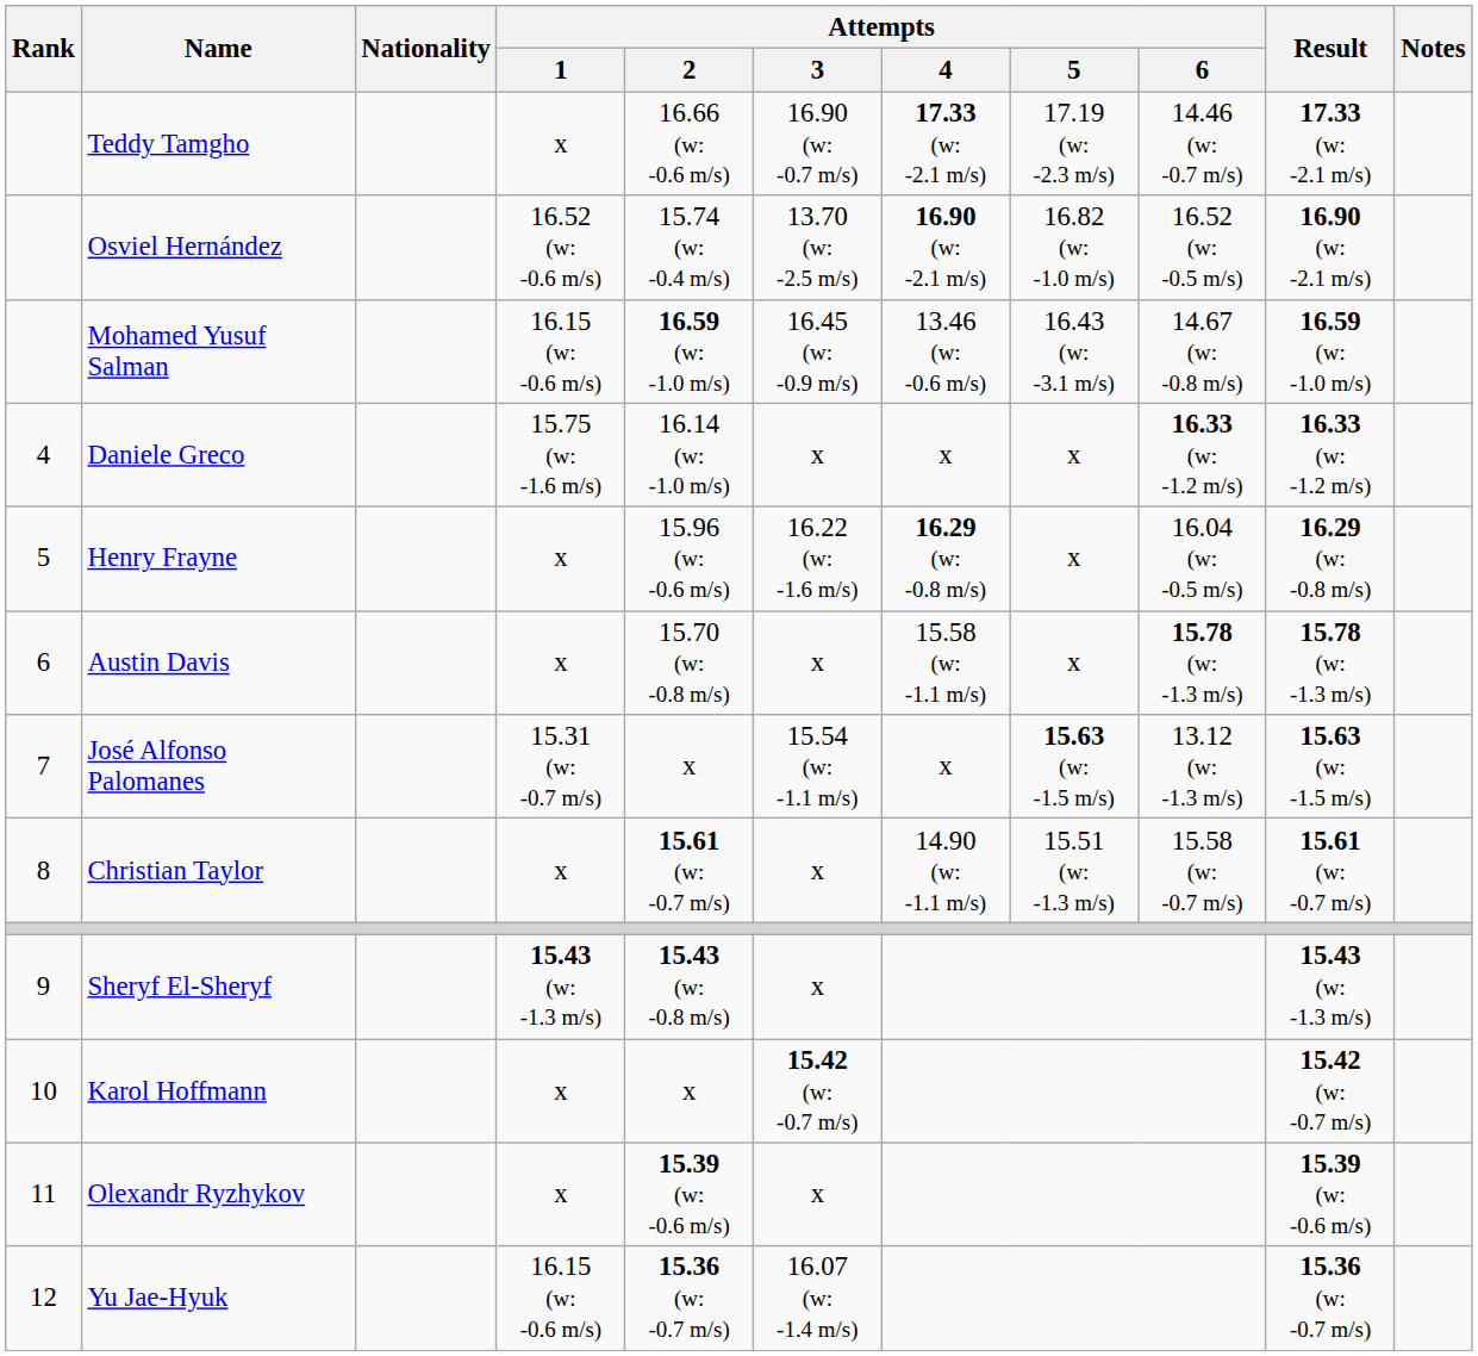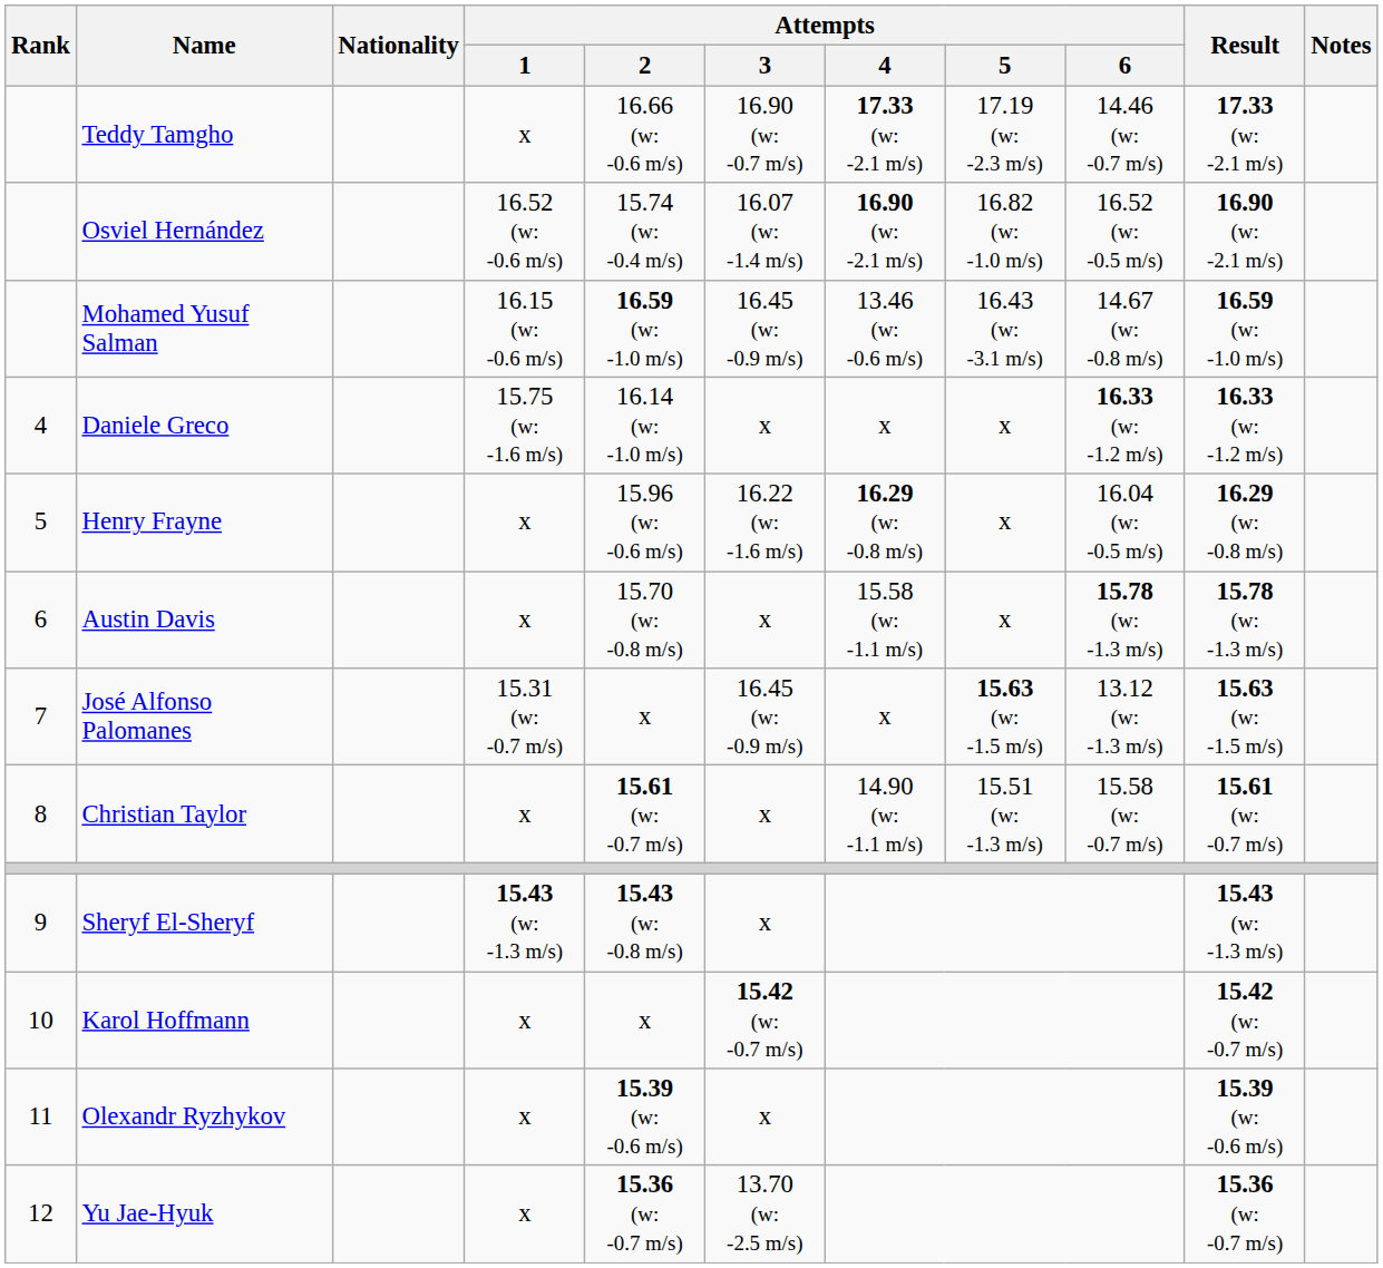Osviel Hernández | Attempts / 3: 13.70 (w: -2.5 m/s) -> 16.07 (w: -1.4 m/s)
José Alfonso Palomanes | Attempts / 3: 15.54 (w: -1.1 m/s) -> 16.45 (w: -0.9 m/s)
Yu Jae-Hyuk | Attempts / 1: 16.15 (w: -0.6 m/s) -> x
Yu Jae-Hyuk | Attempts / 3: 16.07 (w: -1.4 m/s) -> 13.70 (w: -2.5 m/s)
